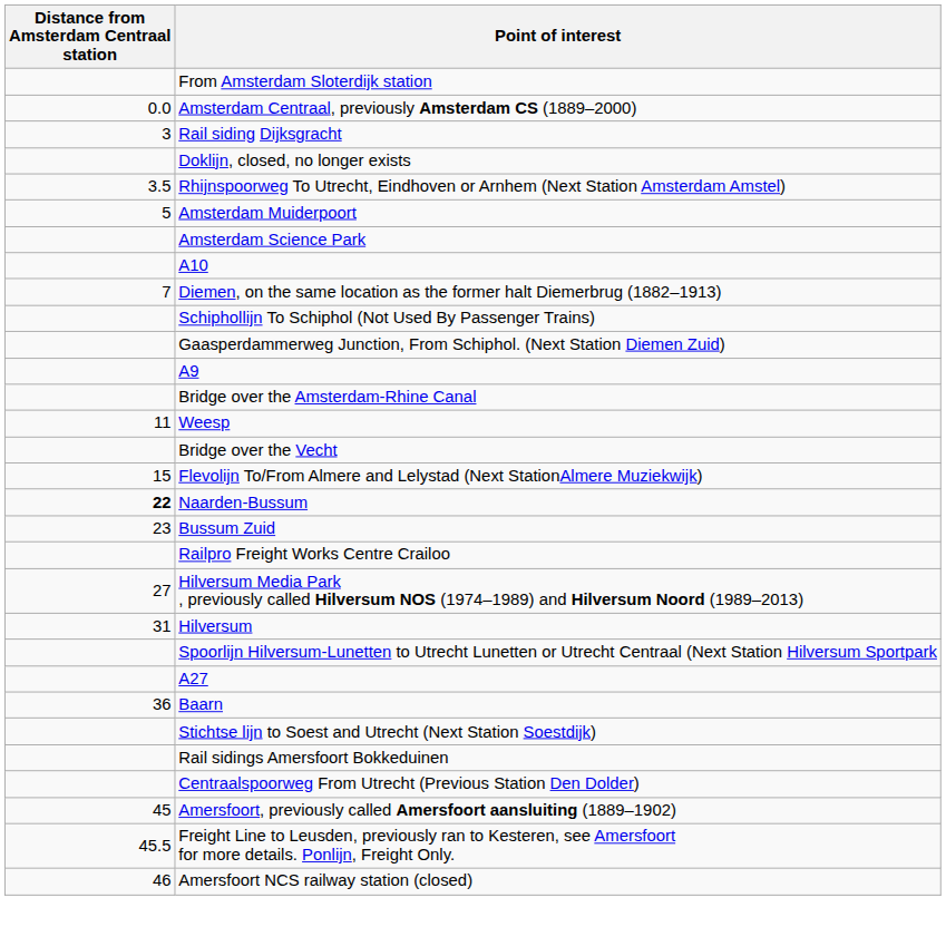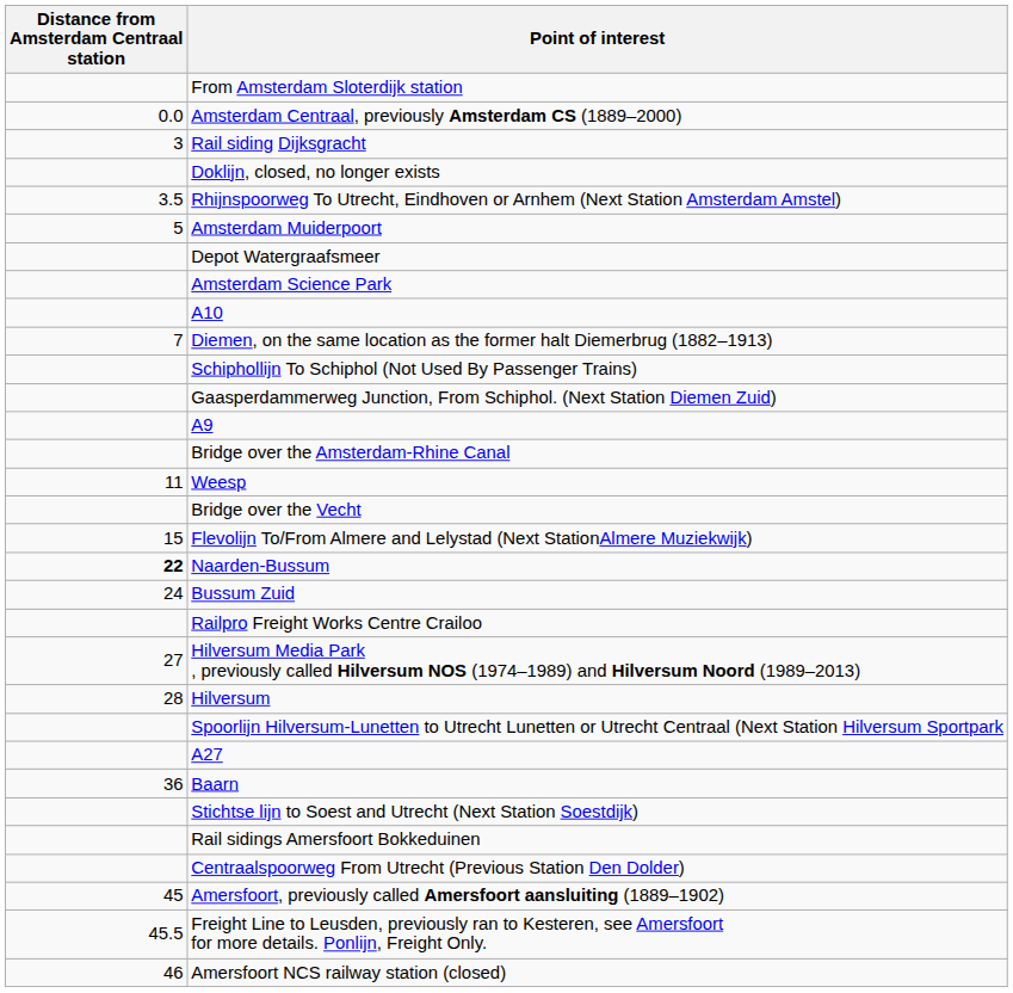+ row: Depot Watergraafsmeer
Bussum Zuid | Distance from Amsterdam Centraal station: 23 -> 24
Hilversum | Distance from Amsterdam Centraal station: 31 -> 28
